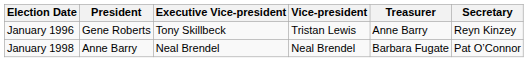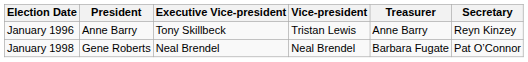January 1996 | President: Gene Roberts -> Anne Barry
January 1998 | President: Anne Barry -> Gene Roberts
